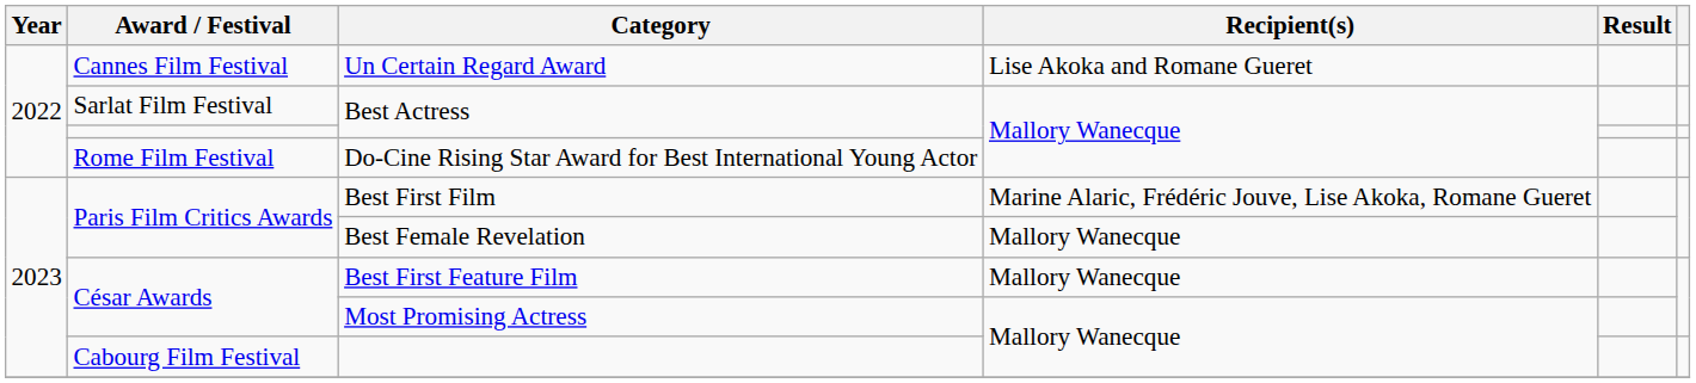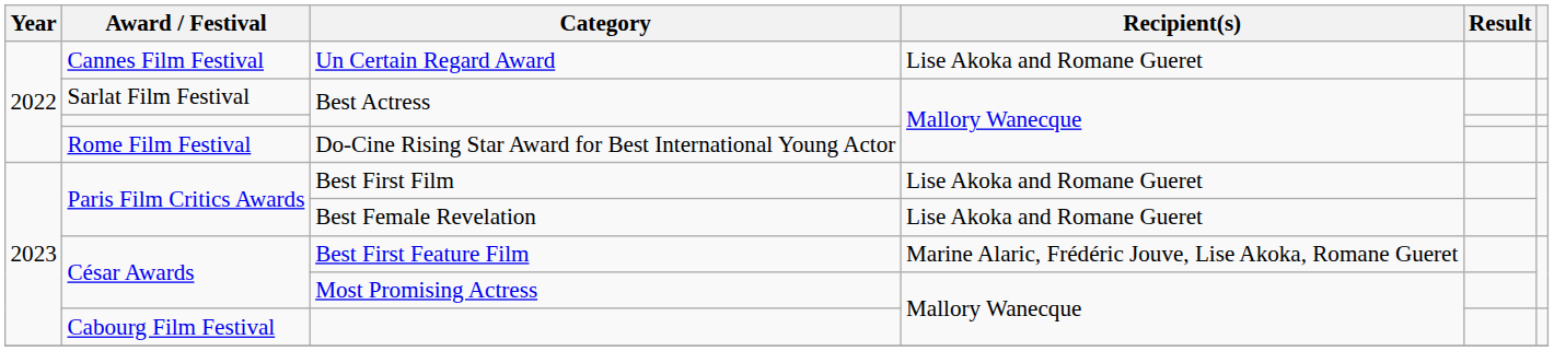Best First Film | Recipient(s): Marine Alaric, Frédéric Jouve, Lise Akoka, Romane Gueret -> Lise Akoka and Romane Gueret
Best Female Revelation | Recipient(s): Mallory Wanecque -> Lise Akoka and Romane Gueret
Best First Feature Film | Recipient(s): Mallory Wanecque -> Marine Alaric, Frédéric Jouve, Lise Akoka, Romane Gueret
